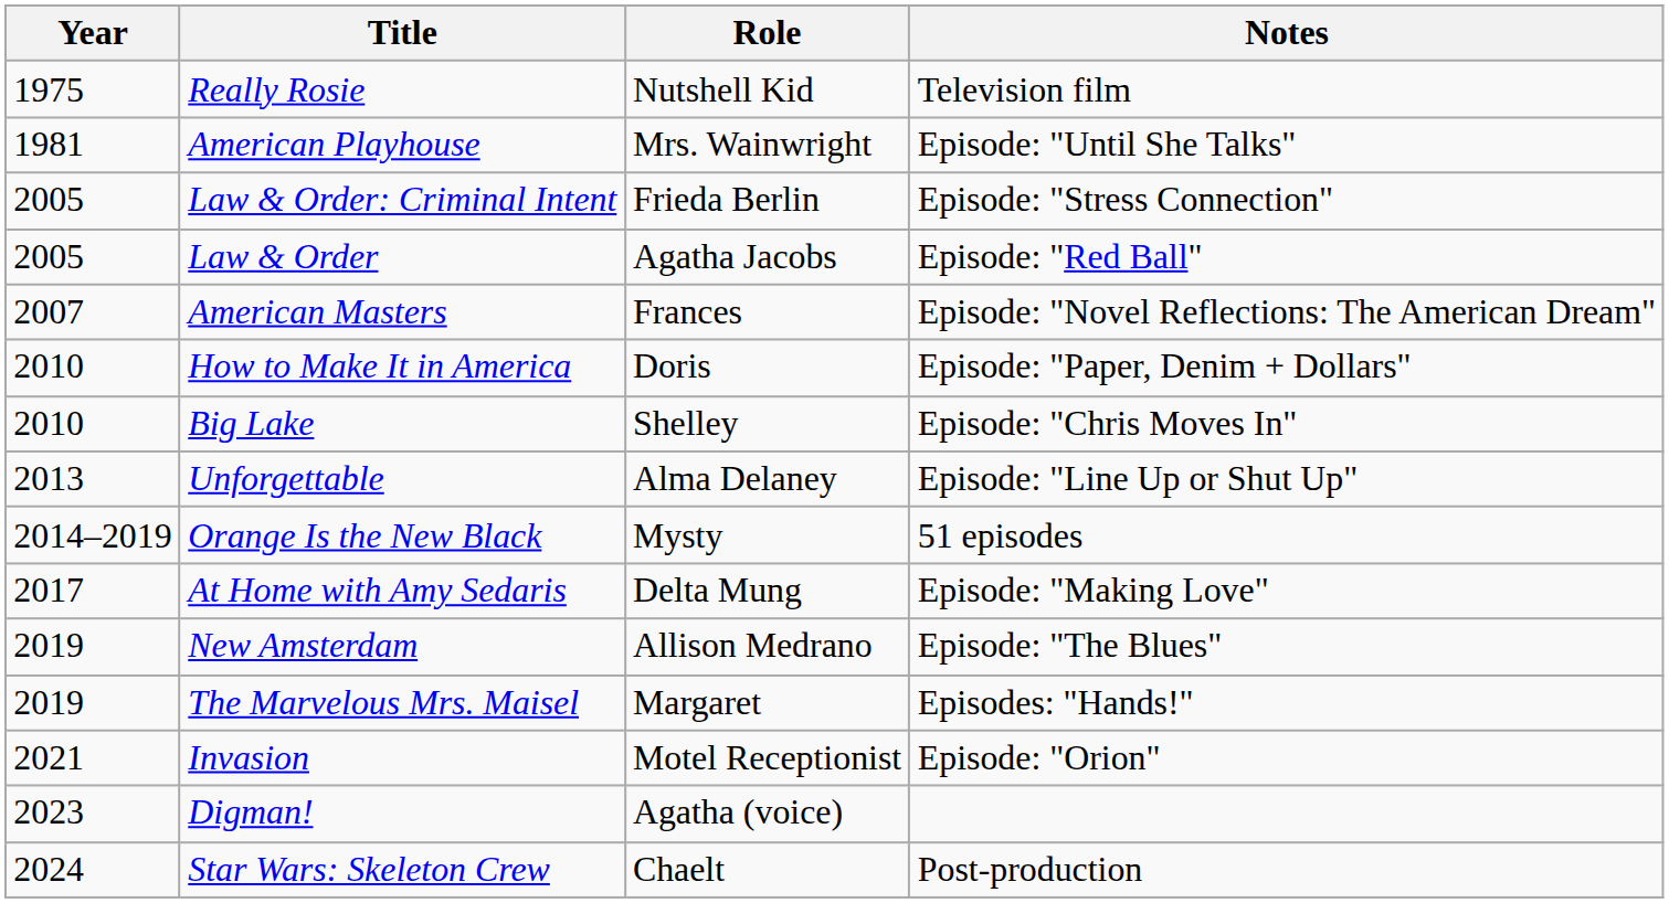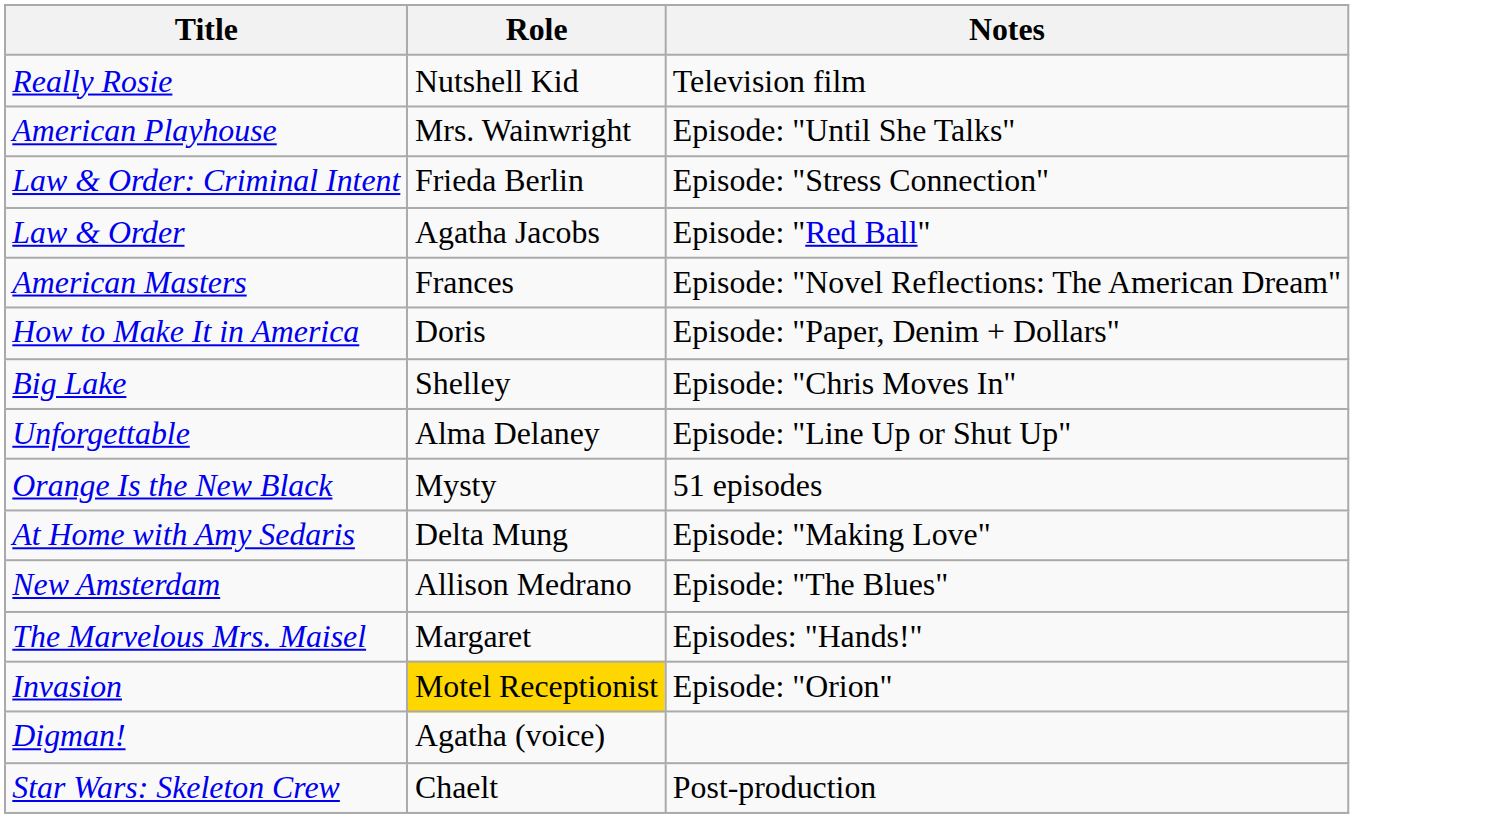- column: Year | 1975 | 1981 | 2005 | 2005 | 2007 | 2010 | 2010 | 2013 | 2014–2019 | 2017 | 2019 | 2019 | 2021 | 2023 | 2024
Invasion | Role: no background -> gold background
